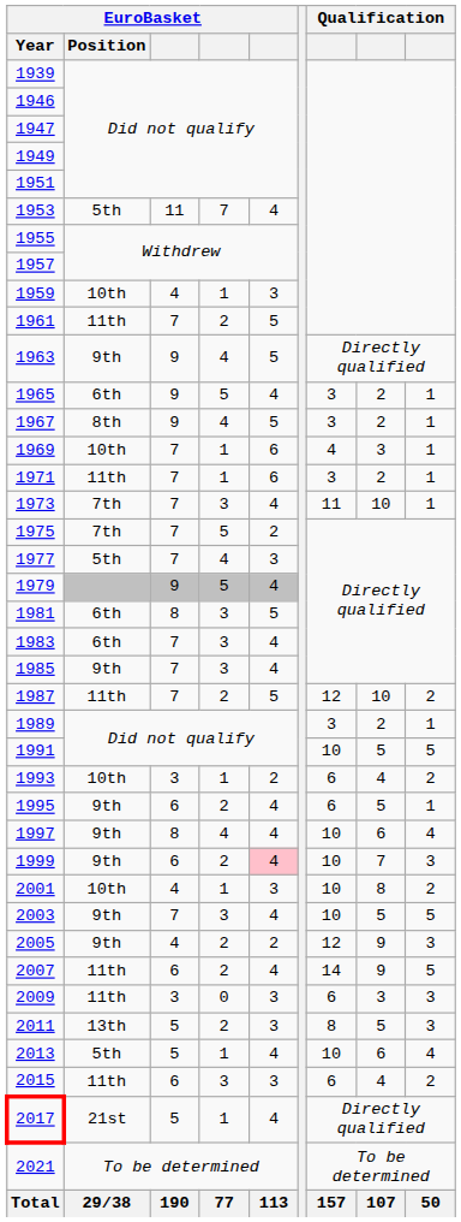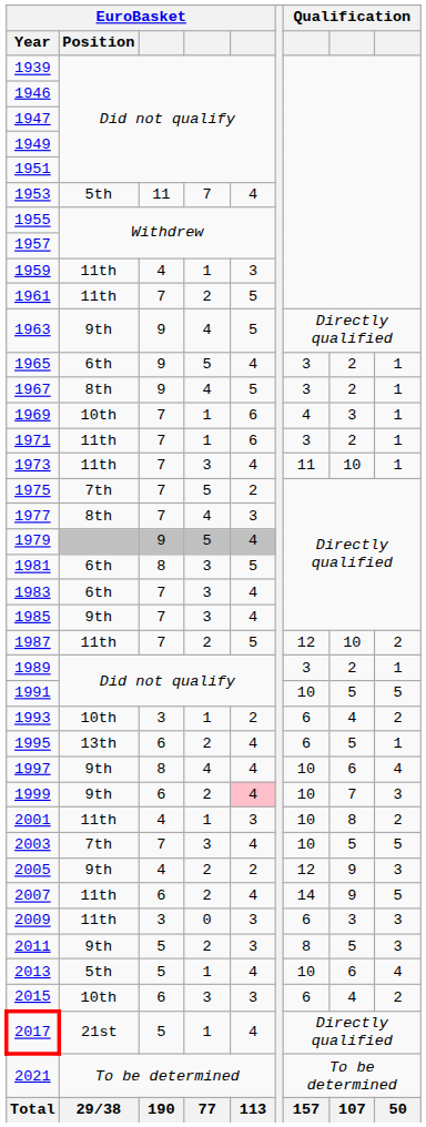1959 | EuroBasket / Position: 10th -> 11th
1973 | EuroBasket / Position: 7th -> 11th
1977 | EuroBasket / Position: 5th -> 8th
1995 | EuroBasket / Position: 9th -> 13th
2001 | EuroBasket / Position: 10th -> 11th
2003 | EuroBasket / Position: 9th -> 7th
2011 | EuroBasket / Position: 13th -> 9th
2015 | EuroBasket / Position: 11th -> 10th
